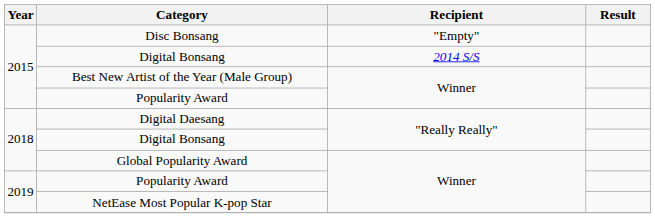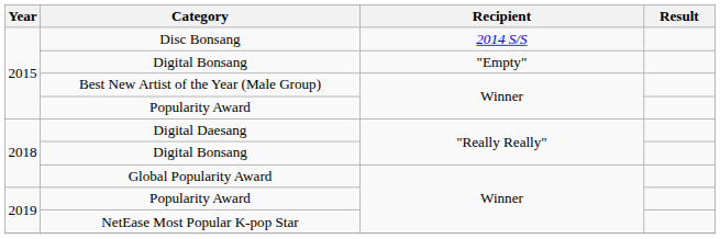Disc Bonsang | Recipient: "Empty" -> 2014 S/S
2015 / Digital Bonsang | Recipient: 2014 S/S -> "Empty"
